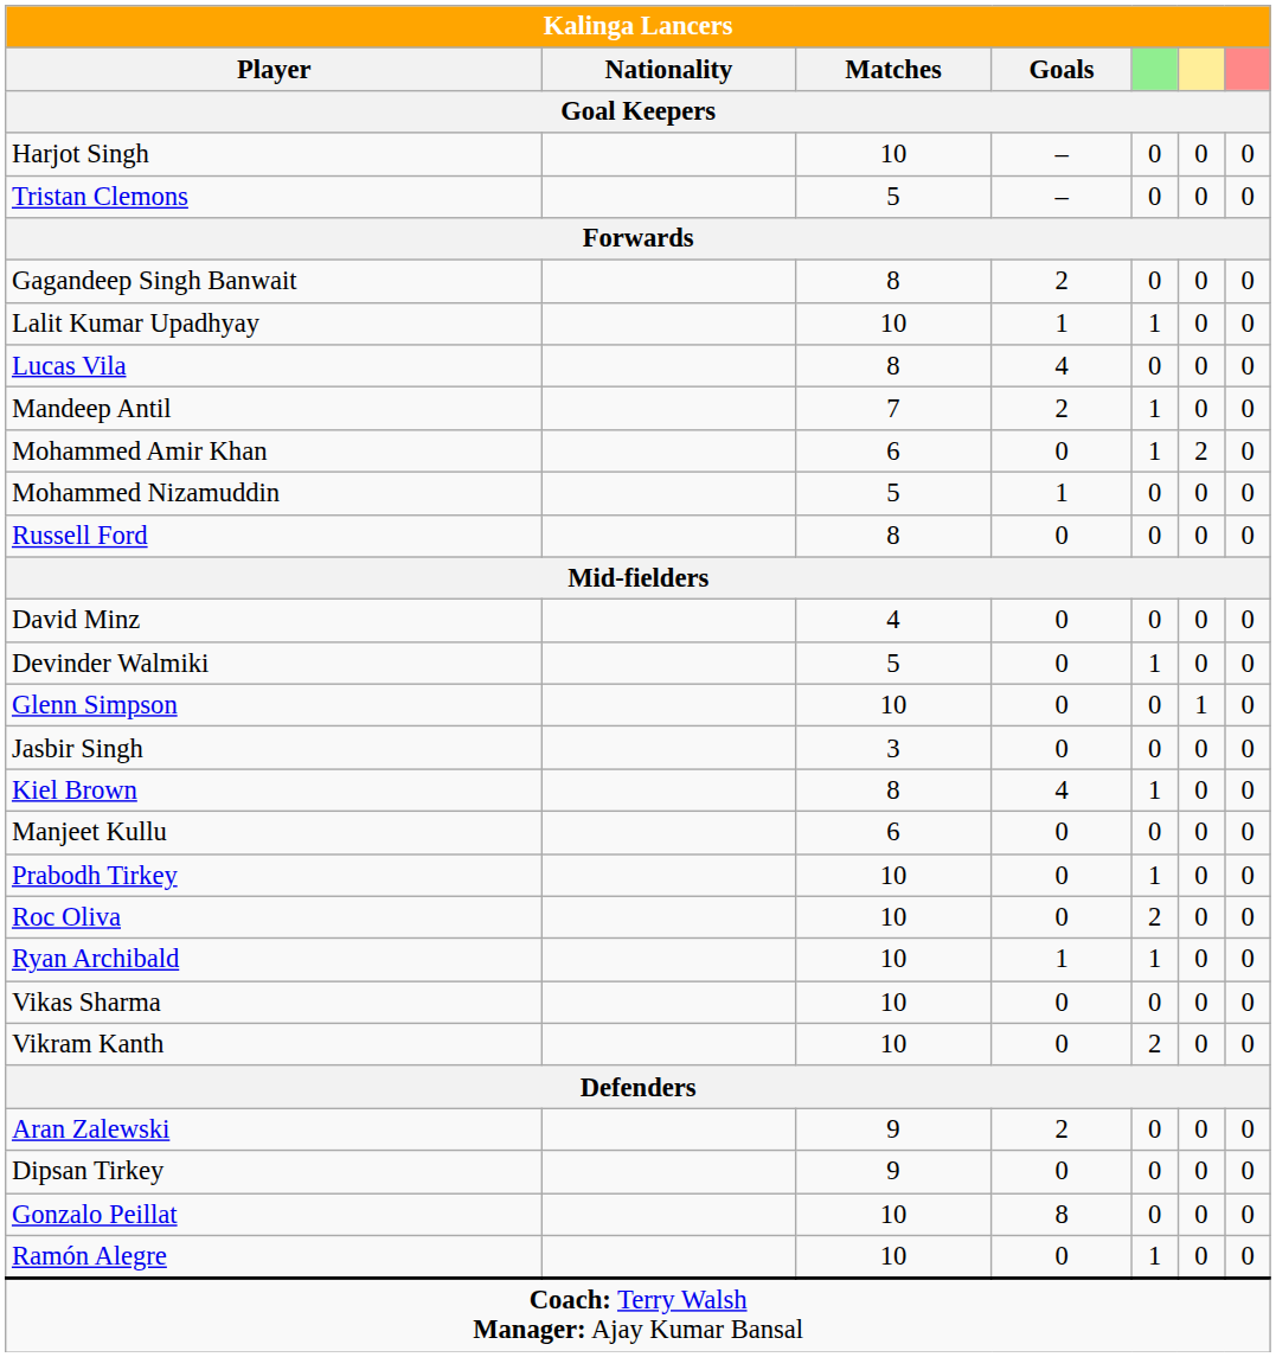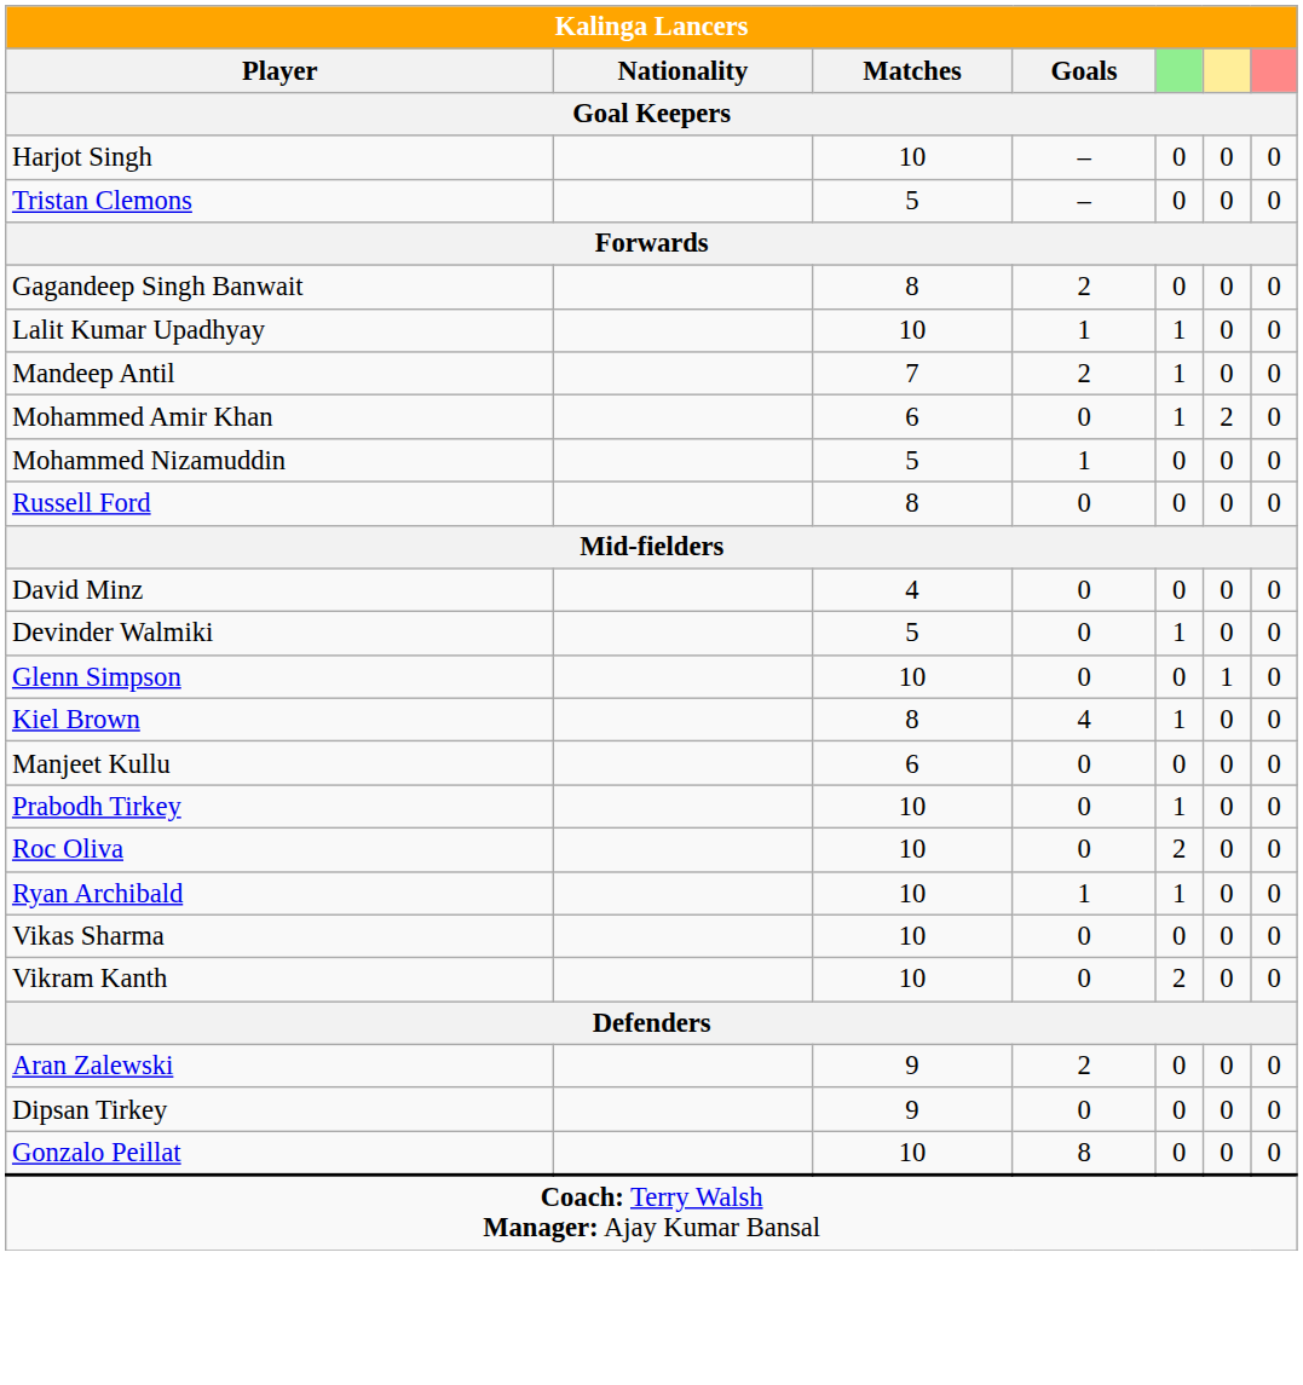- row: Lucas Vila | 8 | 4 | 0 | 0 | 0
- row: Jasbir Singh | 3 | 0 | 0 | 0 | 0
- row: Ramón Alegre | 10 | 0 | 1 | 0 | 0
